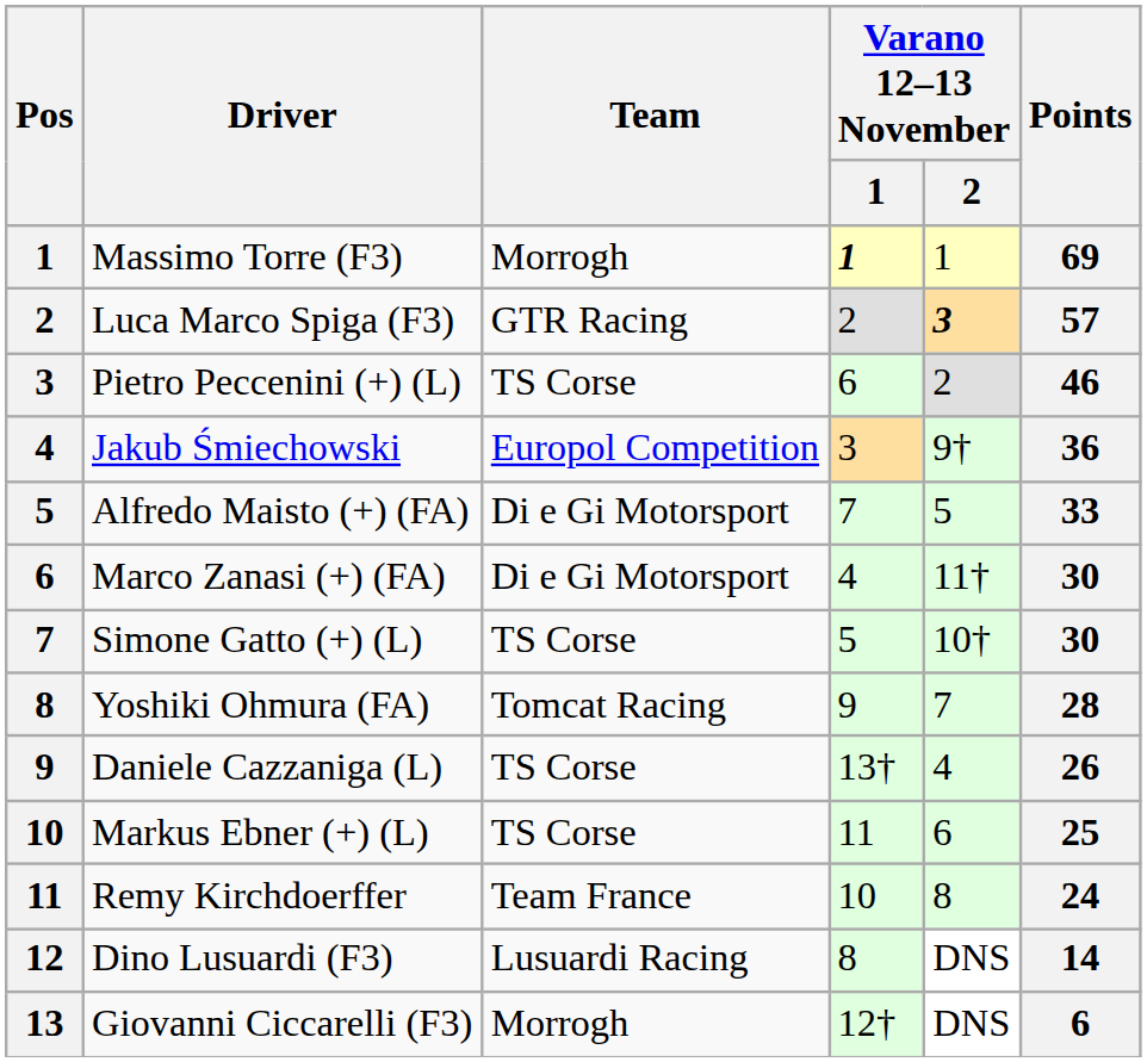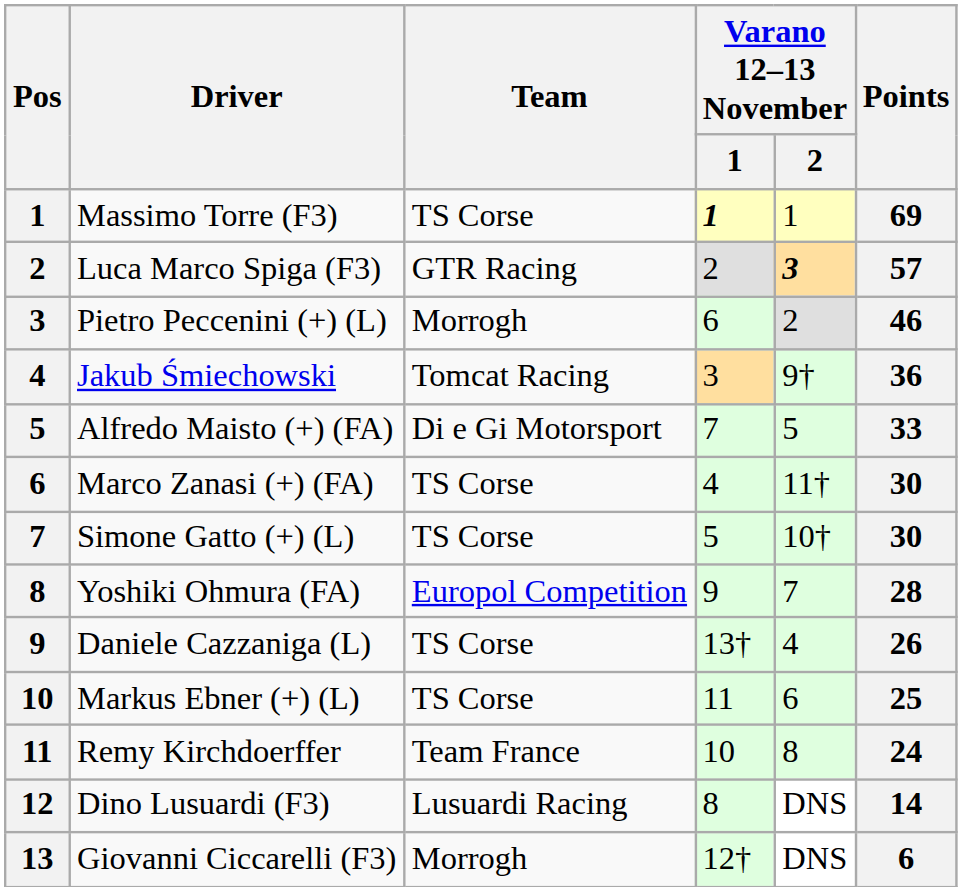Massimo Torre (F3) | Team: Morrogh -> TS Corse
Pietro Peccenini (+) (L) | Team: TS Corse -> Morrogh
Jakub Śmiechowski | Team: Europol Competition -> Tomcat Racing
Marco Zanasi (+) (FA) | Team: Di e Gi Motorsport -> TS Corse
Yoshiki Ohmura (FA) | Team: Tomcat Racing -> Europol Competition
